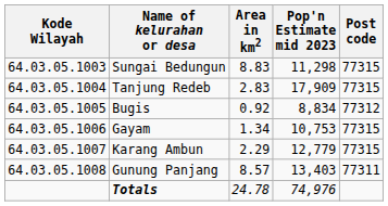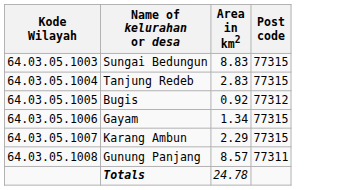- column: Pop'n Estimate mid 2023 | 11,298 | 17,909 | 8,834 | 10,753 | 12,779 | 13,403 | 74,976
